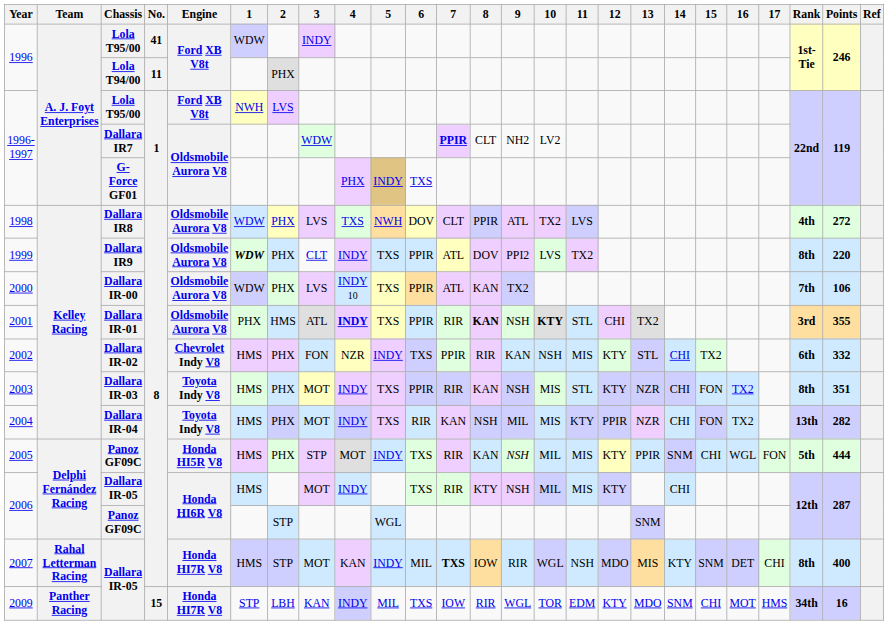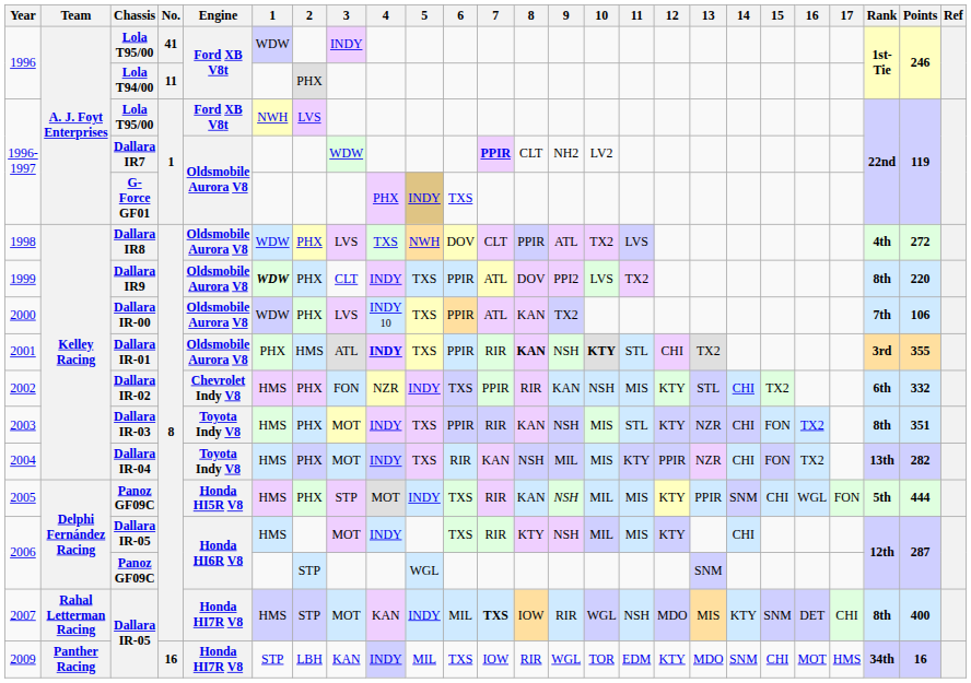2009 | No.: 15 -> 16
